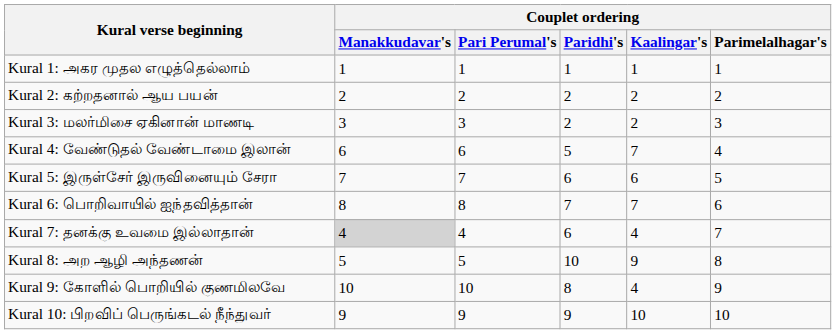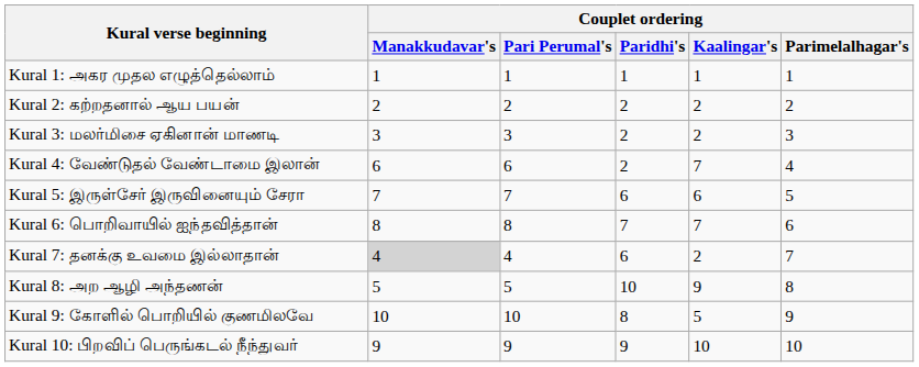Kural 4: வேண்டுதல் வேண்டாமை இலான் | Couplet ordering / Paridhi's: 5 -> 2
Kural 7: தனக்கு உவமை இல்லாதான் | Couplet ordering / Kaalingar's: 4 -> 2
Kural 9: கோளில் பொறியில் குணமிலவே | Couplet ordering / Kaalingar's: 4 -> 5
